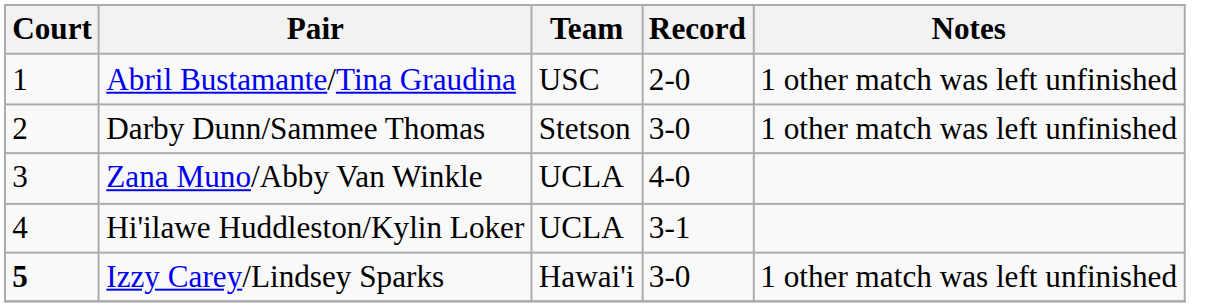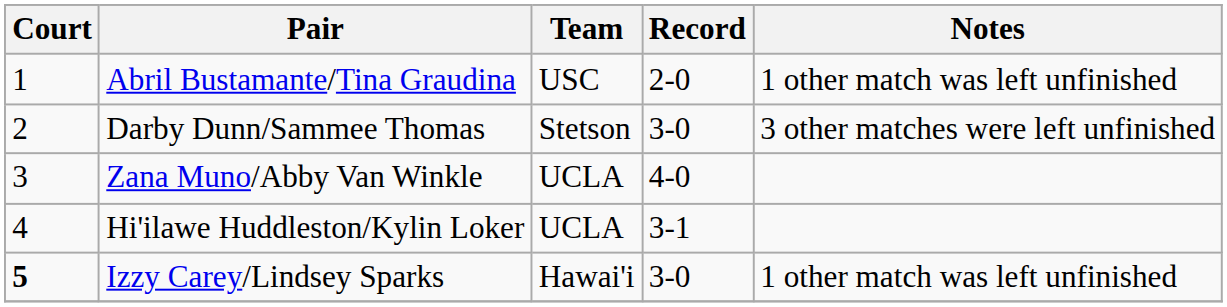Darby Dunn/Sammee Thomas | Notes: 1 other match was left unfinished -> 3 other matches were left unfinished
